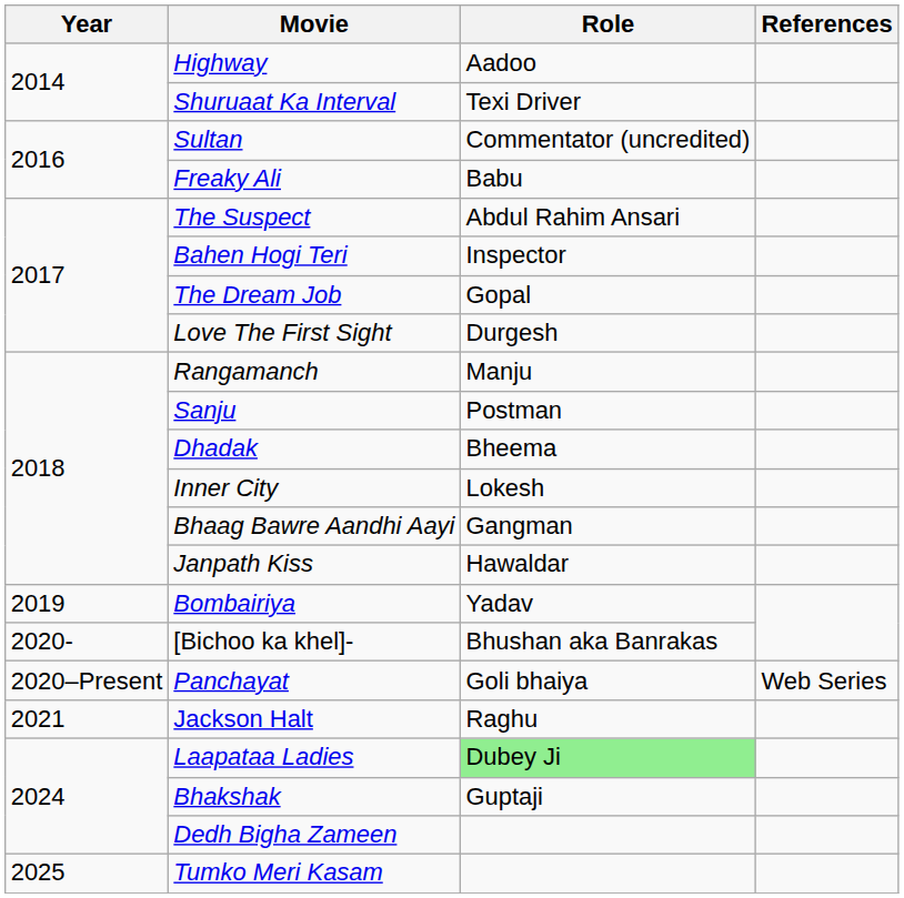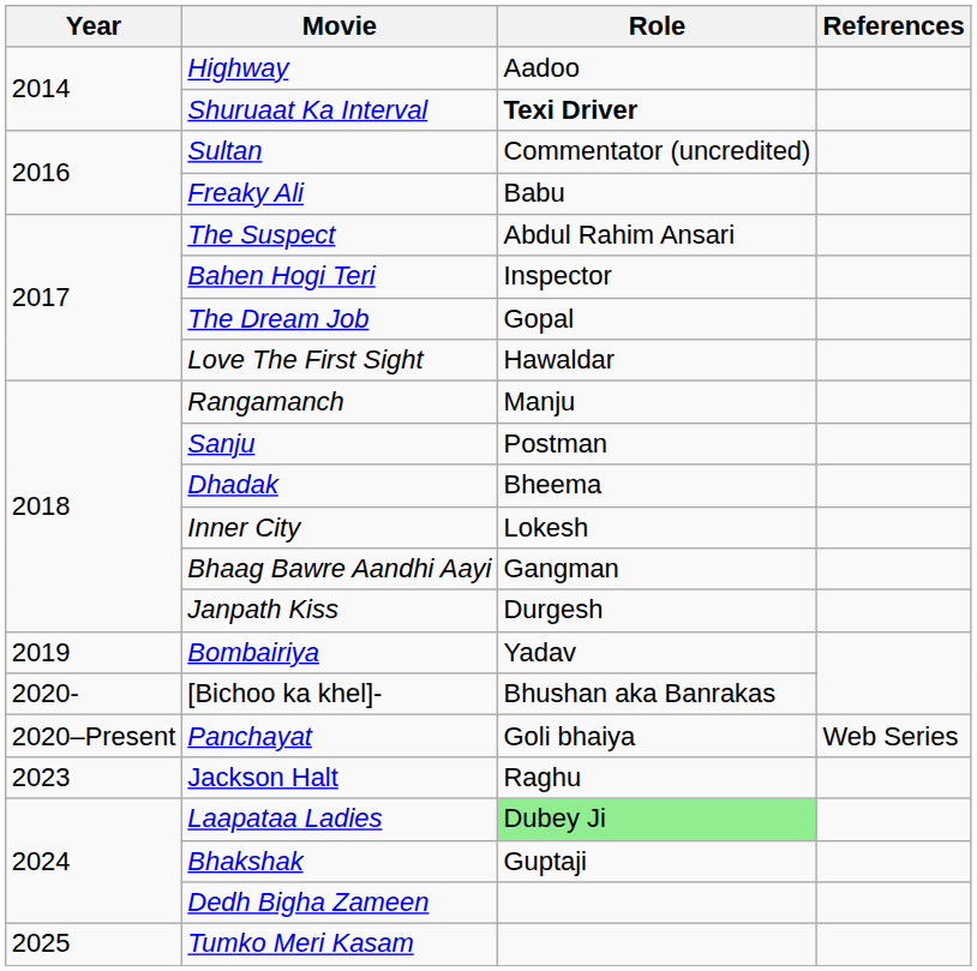Shuruaat Ka Interval | Role: normal -> bold
Love The First Sight | Role: Durgesh -> Hawaldar
Janpath Kiss | Role: Hawaldar -> Durgesh
Jackson Halt | Year: 2021 -> 2023
